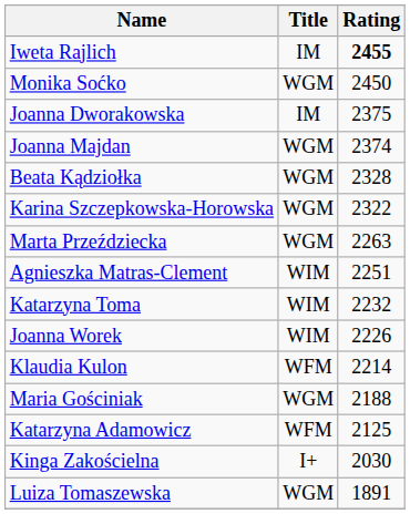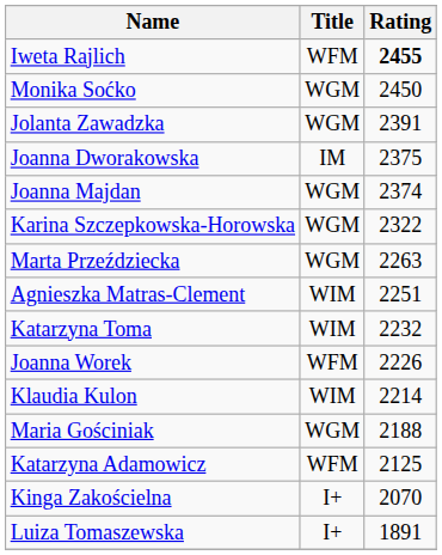Iweta Rajlich | Title: IM -> WFM
+ row: Jolanta Zawadzka | WGM | 2391
- row: Beata Kądziołka | WGM | 2328
Joanna Worek | Title: WIM -> WFM
Klaudia Kulon | Title: WFM -> WIM
Kinga Zakościelna | Rating: 2030 -> 2070
Luiza Tomaszewska | Title: WGM -> I+
